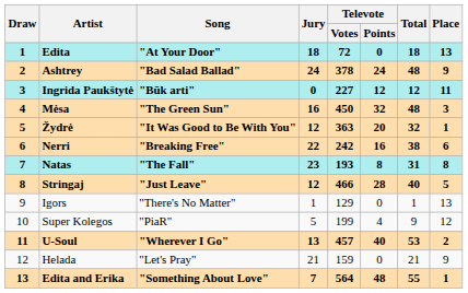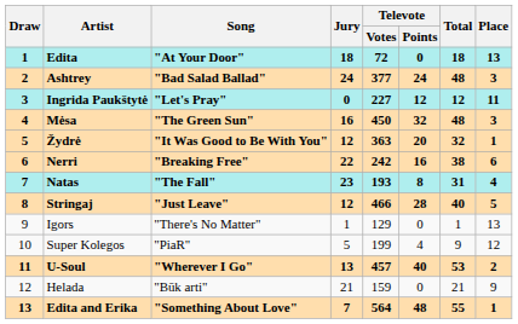Ashtrey | Televote / Votes: 378 -> 377
Ashtrey | Place: 9 -> 3
Ingrida Paukštytė | Song: "Būk arti" -> "Let's Pray"
Natas | Place: 8 -> 4
Helada | Song: "Let's Pray" -> "Būk arti"
